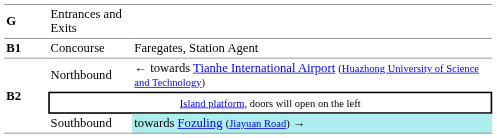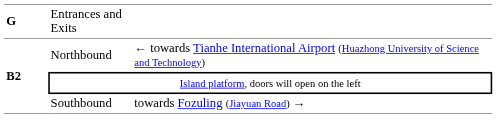- row: B1 | Concourse | Faregates, Station Agent
Southbound | column 3: paleturquoise background -> no background
